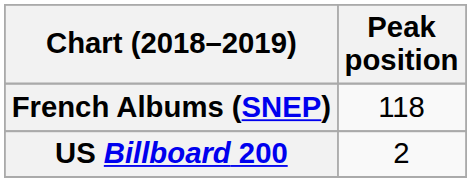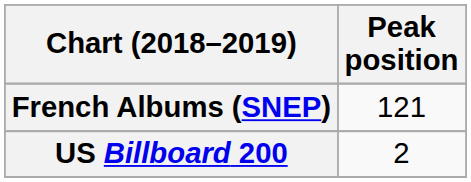French Albums (SNEP) | Peak position: 118 -> 121
